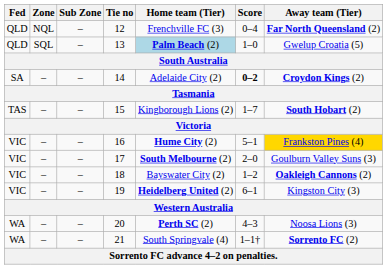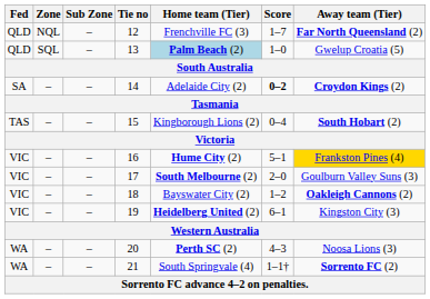12 | Score: 0–4 -> 1–7
15 | Score: 1–7 -> 0–4
